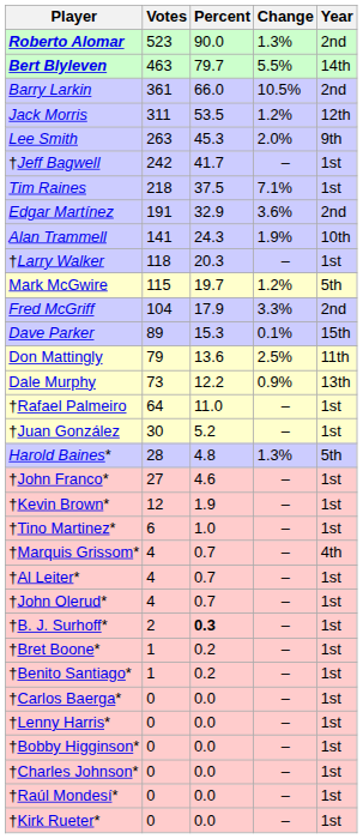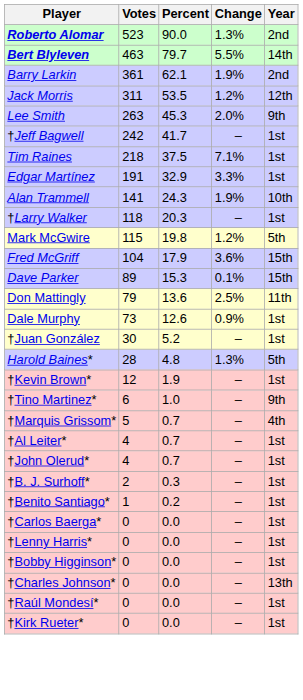Barry Larkin | Percent: 66.0 -> 62.1
Barry Larkin | Change: 10.5% -> 1.9%
Edgar Martínez | Change: 3.6% -> 3.3%
Edgar Martínez | Year: 2nd -> 1st
Mark McGwire | Percent: 19.7 -> 19.8
Fred McGriff | Change: 3.3% -> 3.6%
Fred McGriff | Year: 2nd -> 15th
Dale Murphy | Percent: 12.2 -> 12.6
Dale Murphy | Year: 13th -> 1st
- row: †Rafael Palmeiro | 64 | 11.0 | – | 1st
- row: †John Franco* | 27 | 4.6 | – | 1st
†Tino Martinez* | Year: 1st -> 9th
†Marquis Grissom* | Votes: 4 -> 5
†B. J. Surhoff* | Percent: bold -> normal
- row: †Bret Boone* | 1 | 0.2 | – | 1st
†Charles Johnson* | Year: 1st -> 13th
